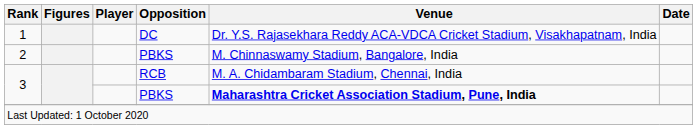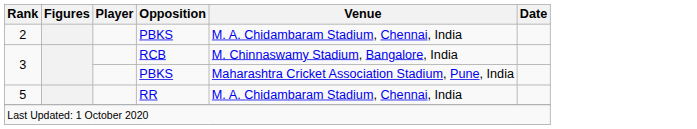- row: 1 | DC | Dr. Y.S. Rajasekhara Reddy ACA-VDCA Cricket Stadium, Visakhapatnam, India
2 | Venue: M. Chinnaswamy Stadium, Bangalore, India -> M. A. Chidambaram Stadium, Chennai, India
3 / RCB | Venue: M. A. Chidambaram Stadium, Chennai, India -> M. Chinnaswamy Stadium, Bangalore, India
3 / PBKS | Venue: bold -> normal
+ row: 5 | RR | M. A. Chidambaram Stadium, Chennai, India
